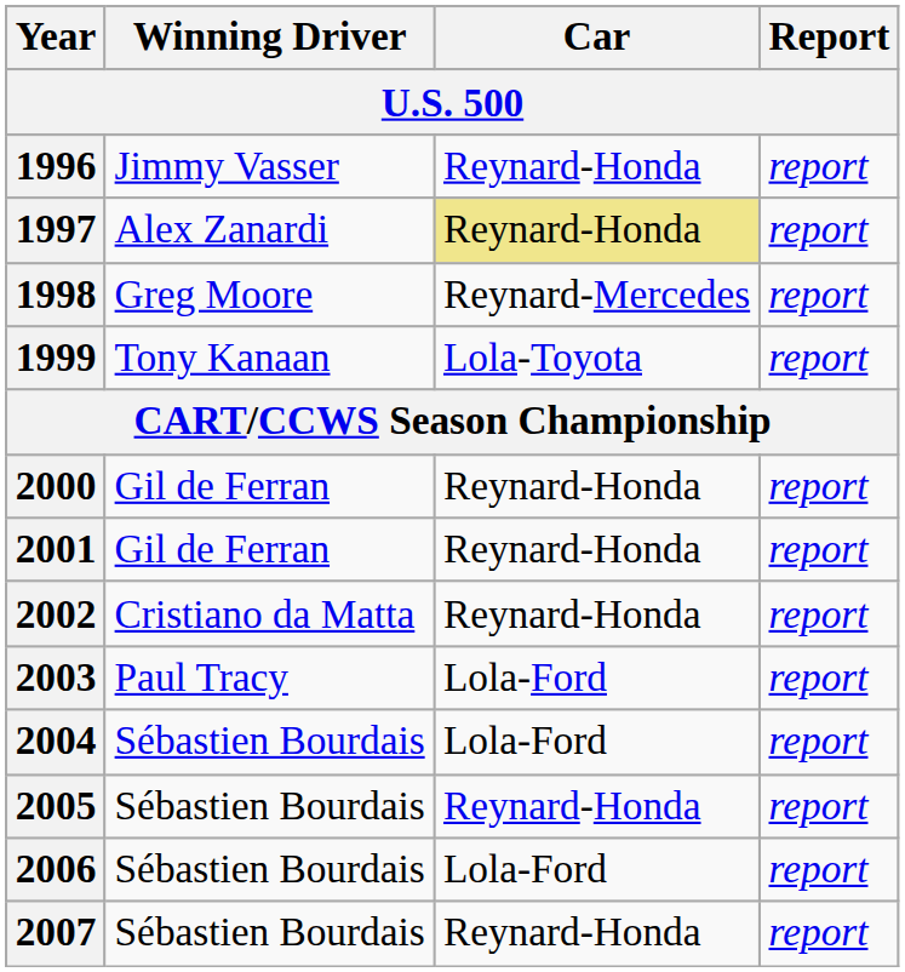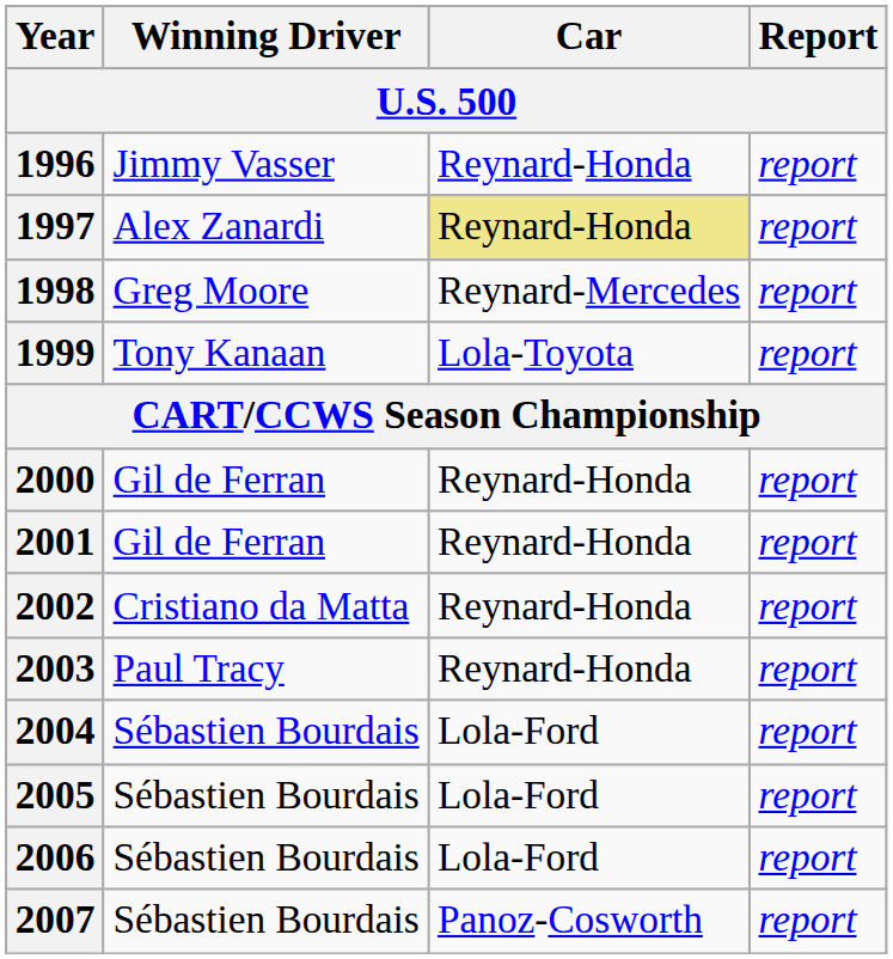2003 | Car: Lola-Ford -> Reynard-Honda
2005 | Car: Reynard-Honda -> Lola-Ford
2007 | Car: Reynard-Honda -> Panoz-Cosworth
